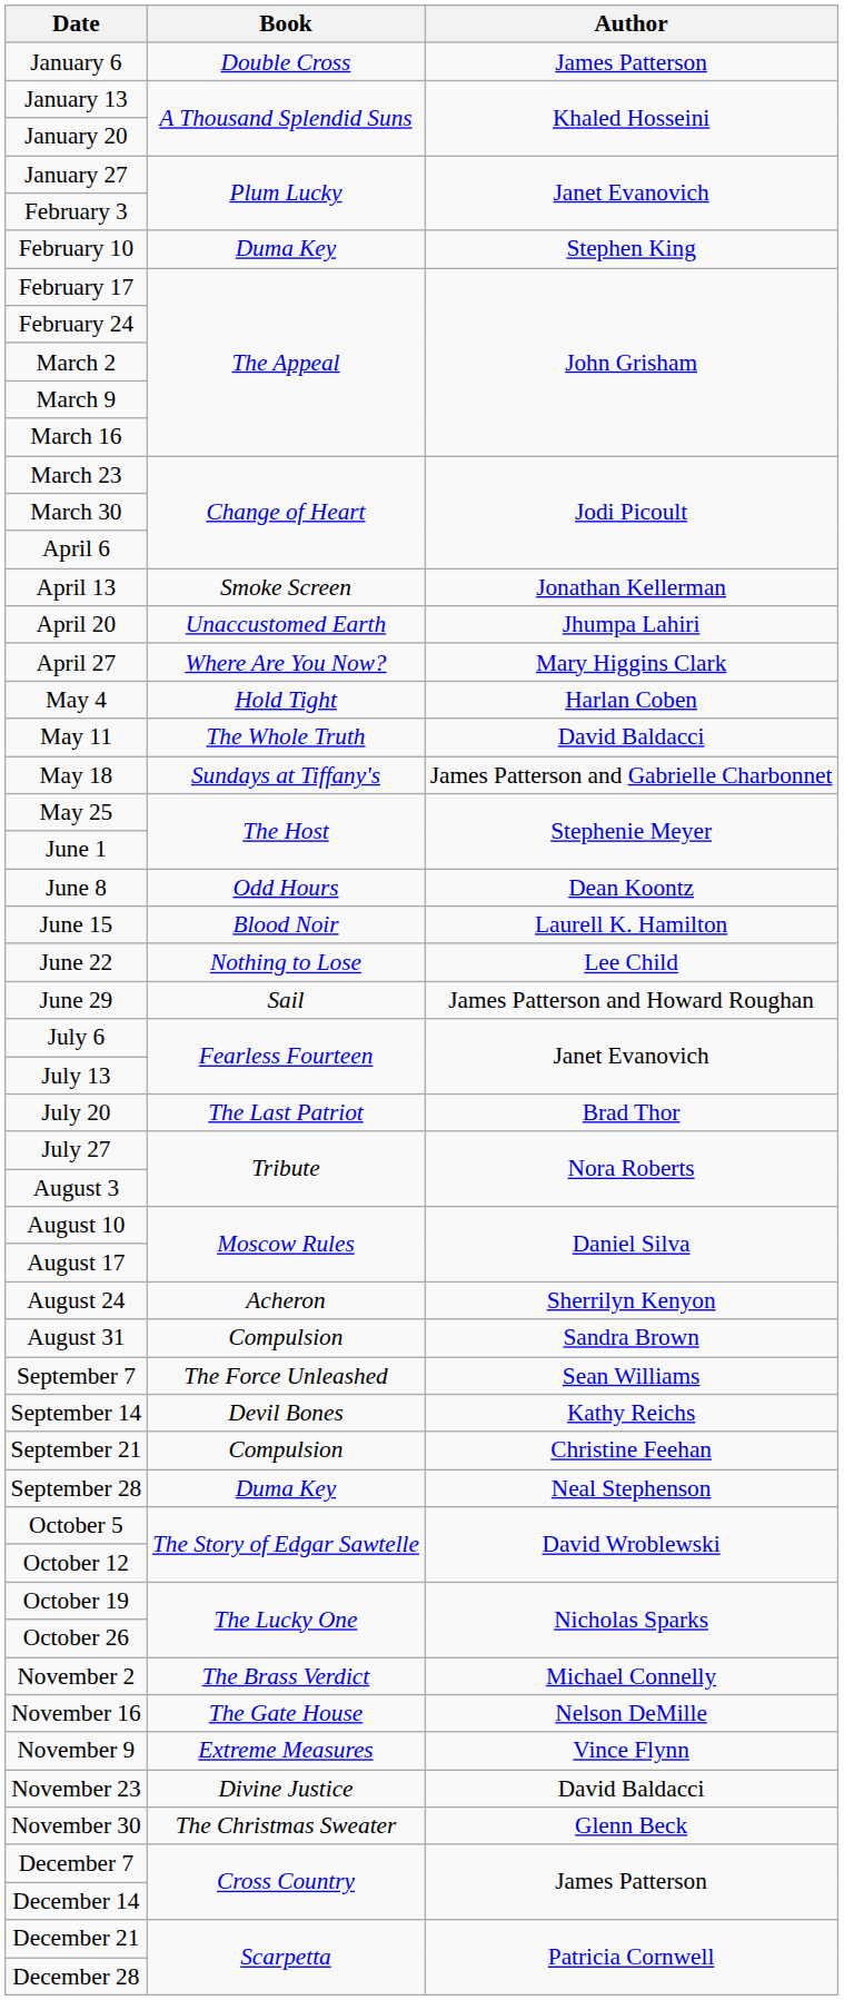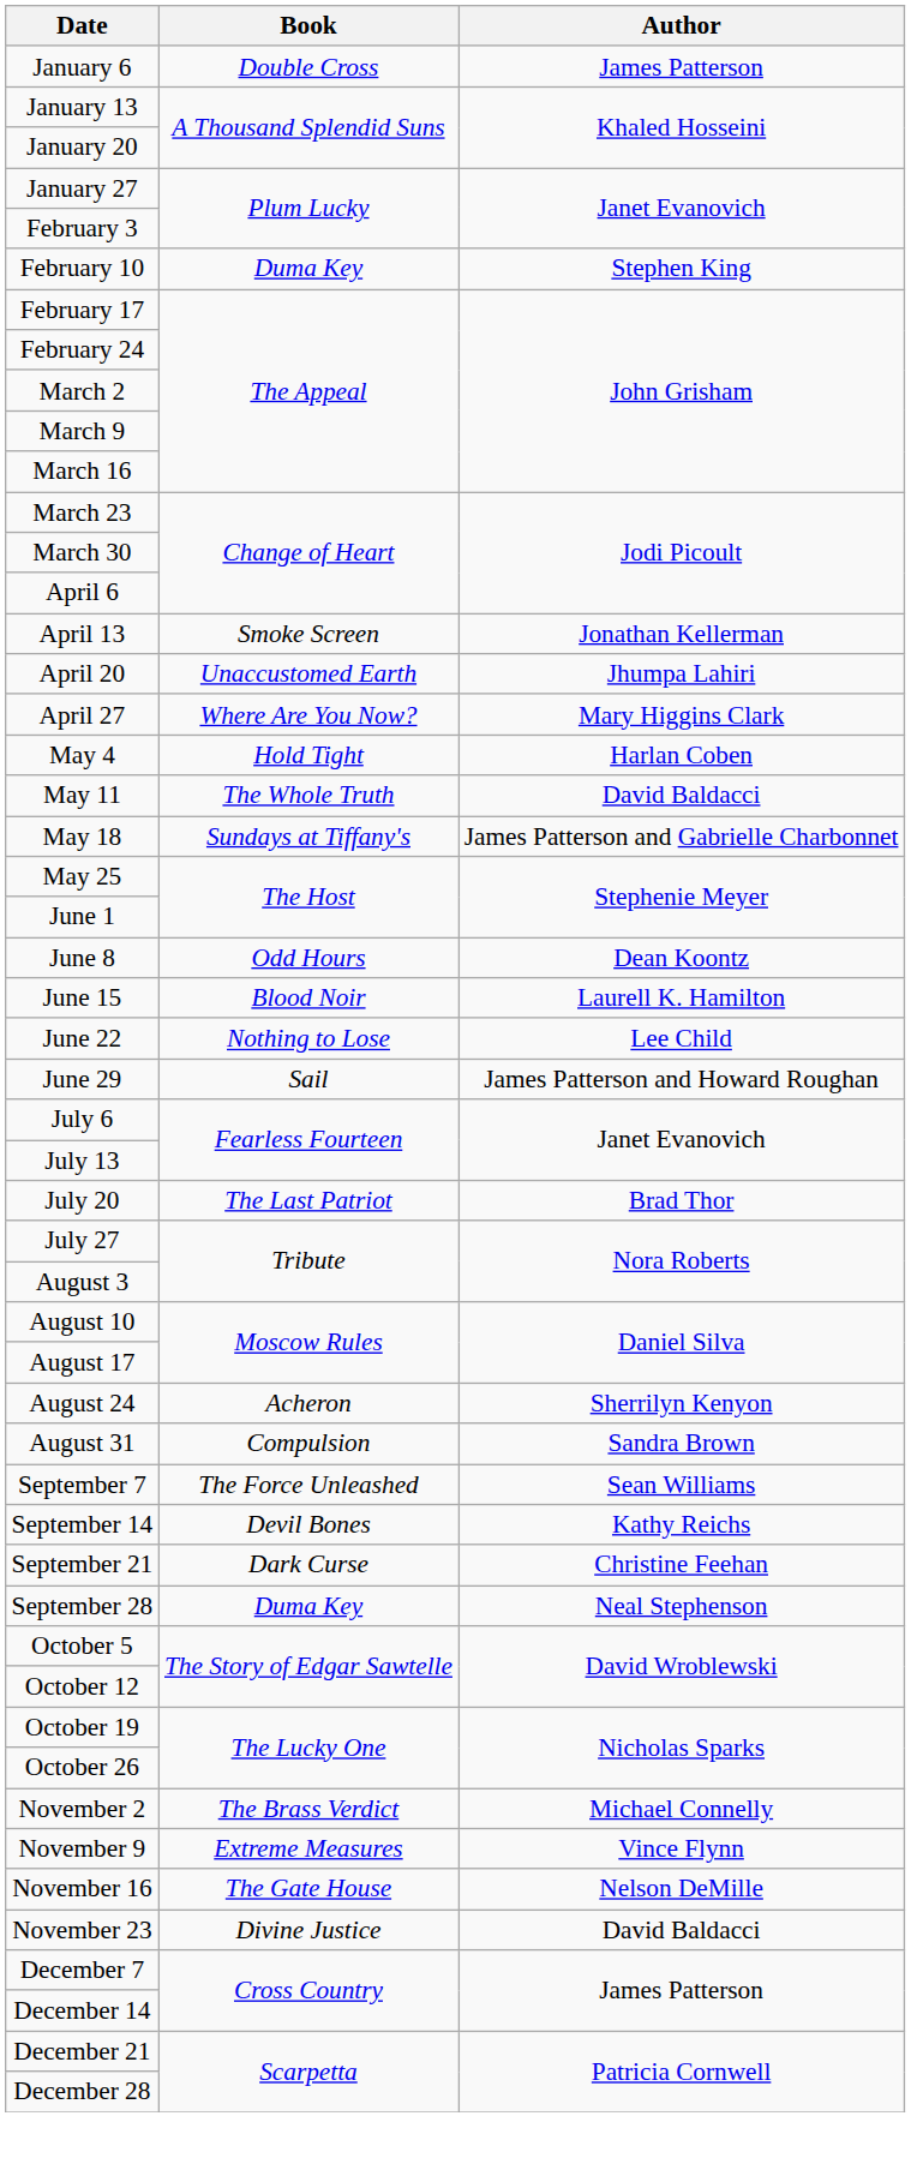September 21 | Book: Compulsion -> Dark Curse
rows swapped: November 9 <-> November 16
- row: November 30 | The Christmas Sweater | Glenn Beck
